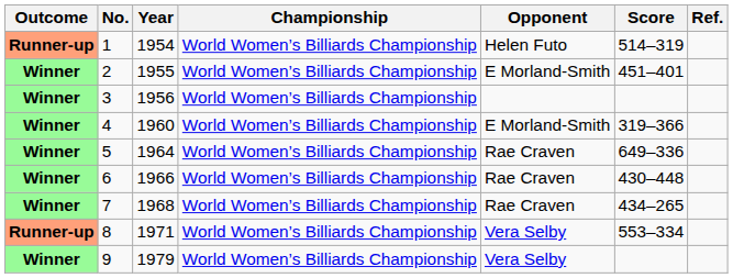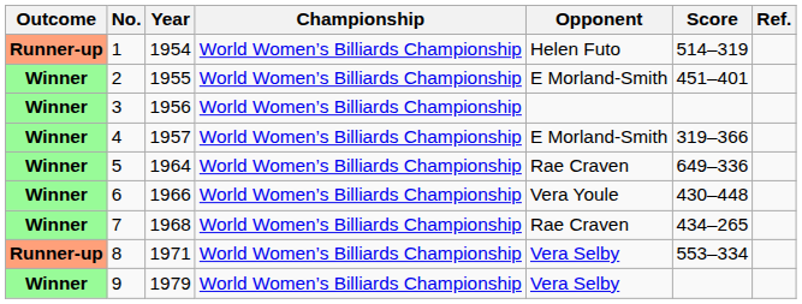4 | Year: 1960 -> 1957
6 | Opponent: Rae Craven -> Vera Youle
